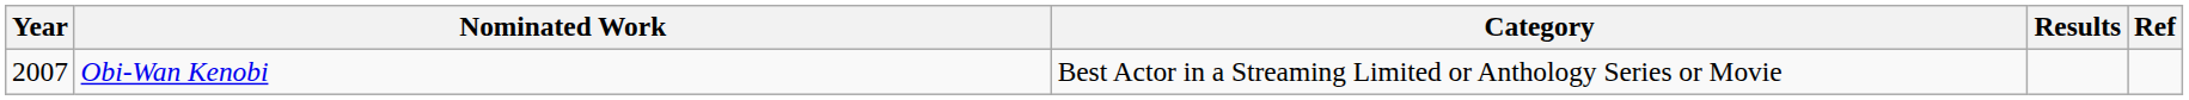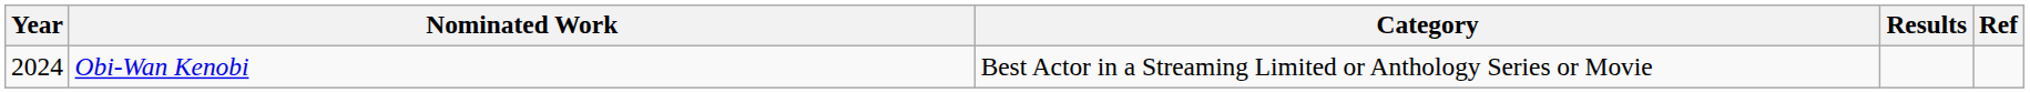Obi-Wan Kenobi | Year: 2007 -> 2024
